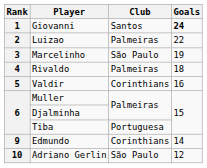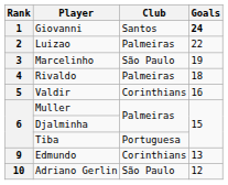Edmundo | Goals: 14 -> 13
